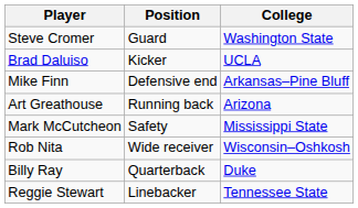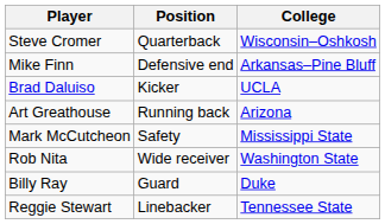Steve Cromer | Position: Guard -> Quarterback
Steve Cromer | College: Washington State -> Wisconsin–Oshkosh
rows swapped: Brad Daluiso <-> Mike Finn
Rob Nita | College: Wisconsin–Oshkosh -> Washington State
Billy Ray | Position: Quarterback -> Guard
